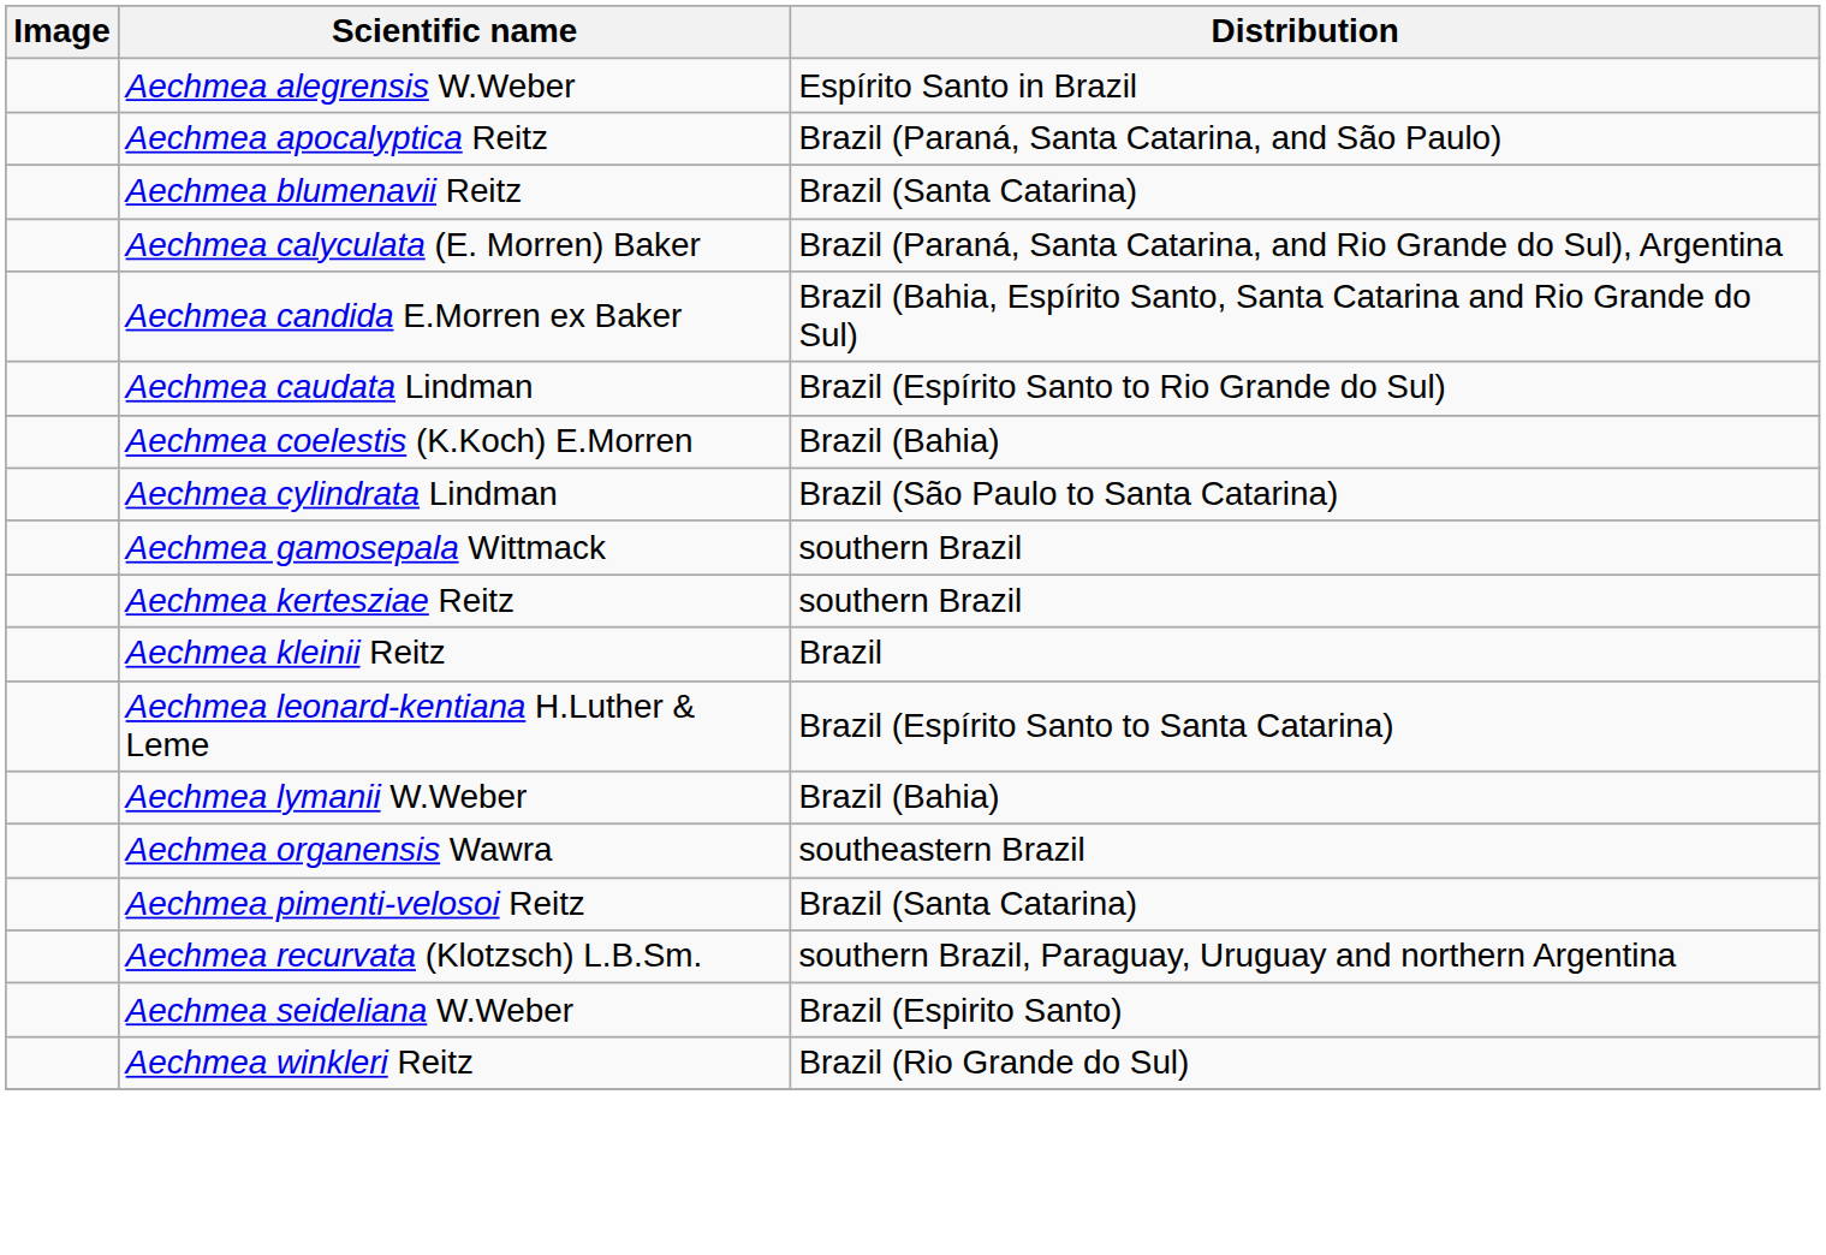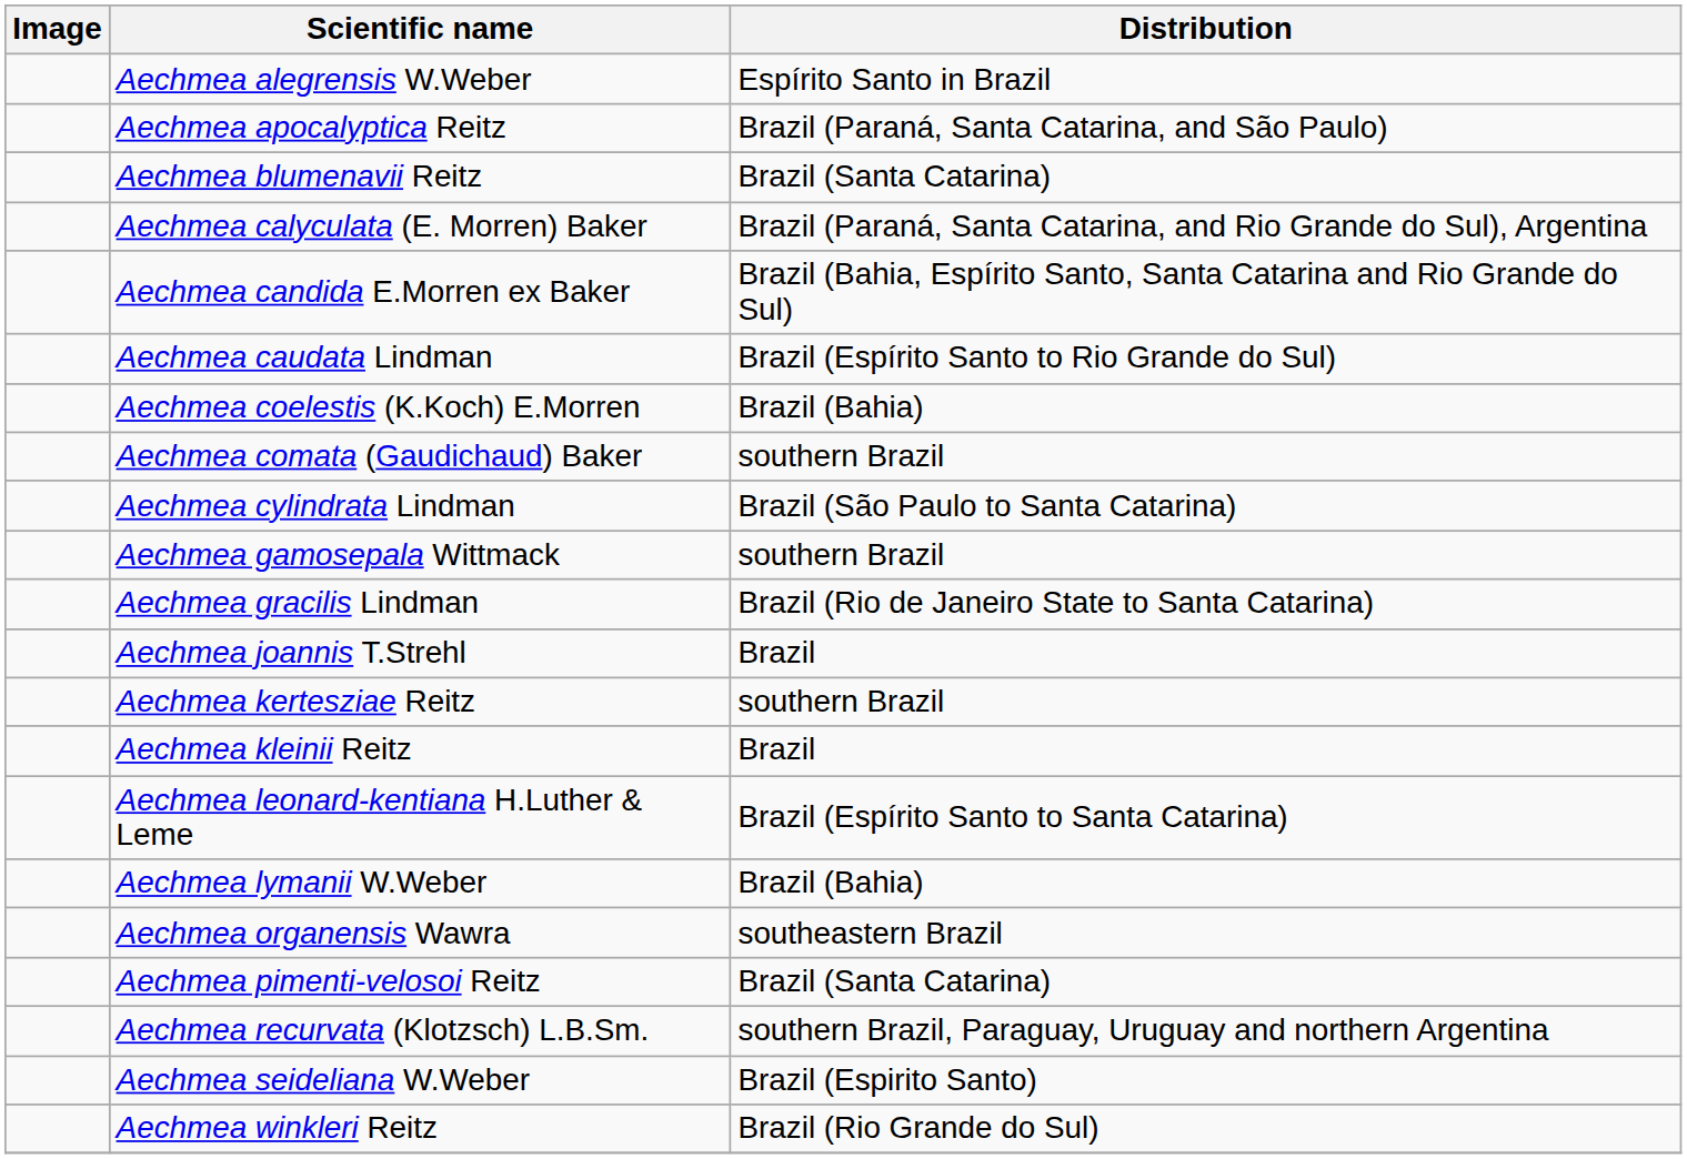+ row: Aechmea comata (Gaudichaud) Baker | southern Brazil
+ row: Aechmea gracilis Lindman | Brazil (Rio de Janeiro State to Santa Catarina)
+ row: Aechmea joannis T.Strehl | Brazil
